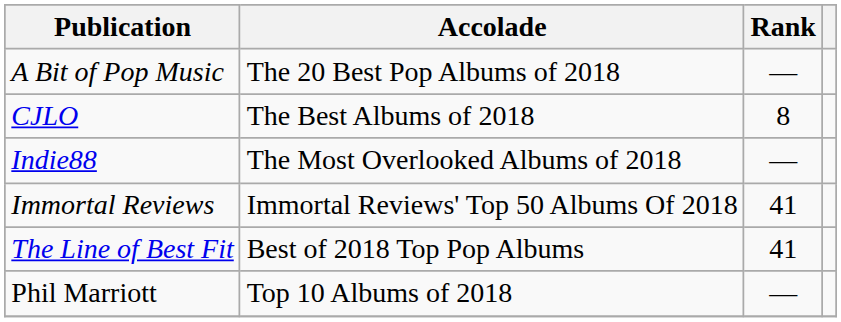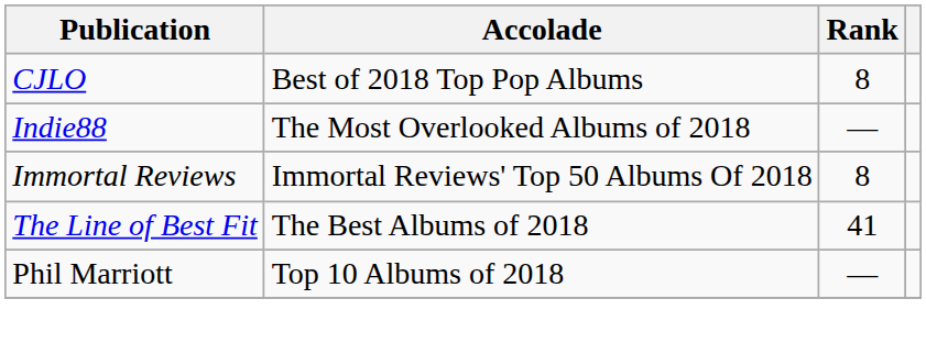- row: A Bit of Pop Music | The 20 Best Pop Albums of 2018 | —
CJLO | Accolade: The Best Albums of 2018 -> Best of 2018 Top Pop Albums
Immortal Reviews | Rank: 41 -> 8
The Line of Best Fit | Accolade: Best of 2018 Top Pop Albums -> The Best Albums of 2018
